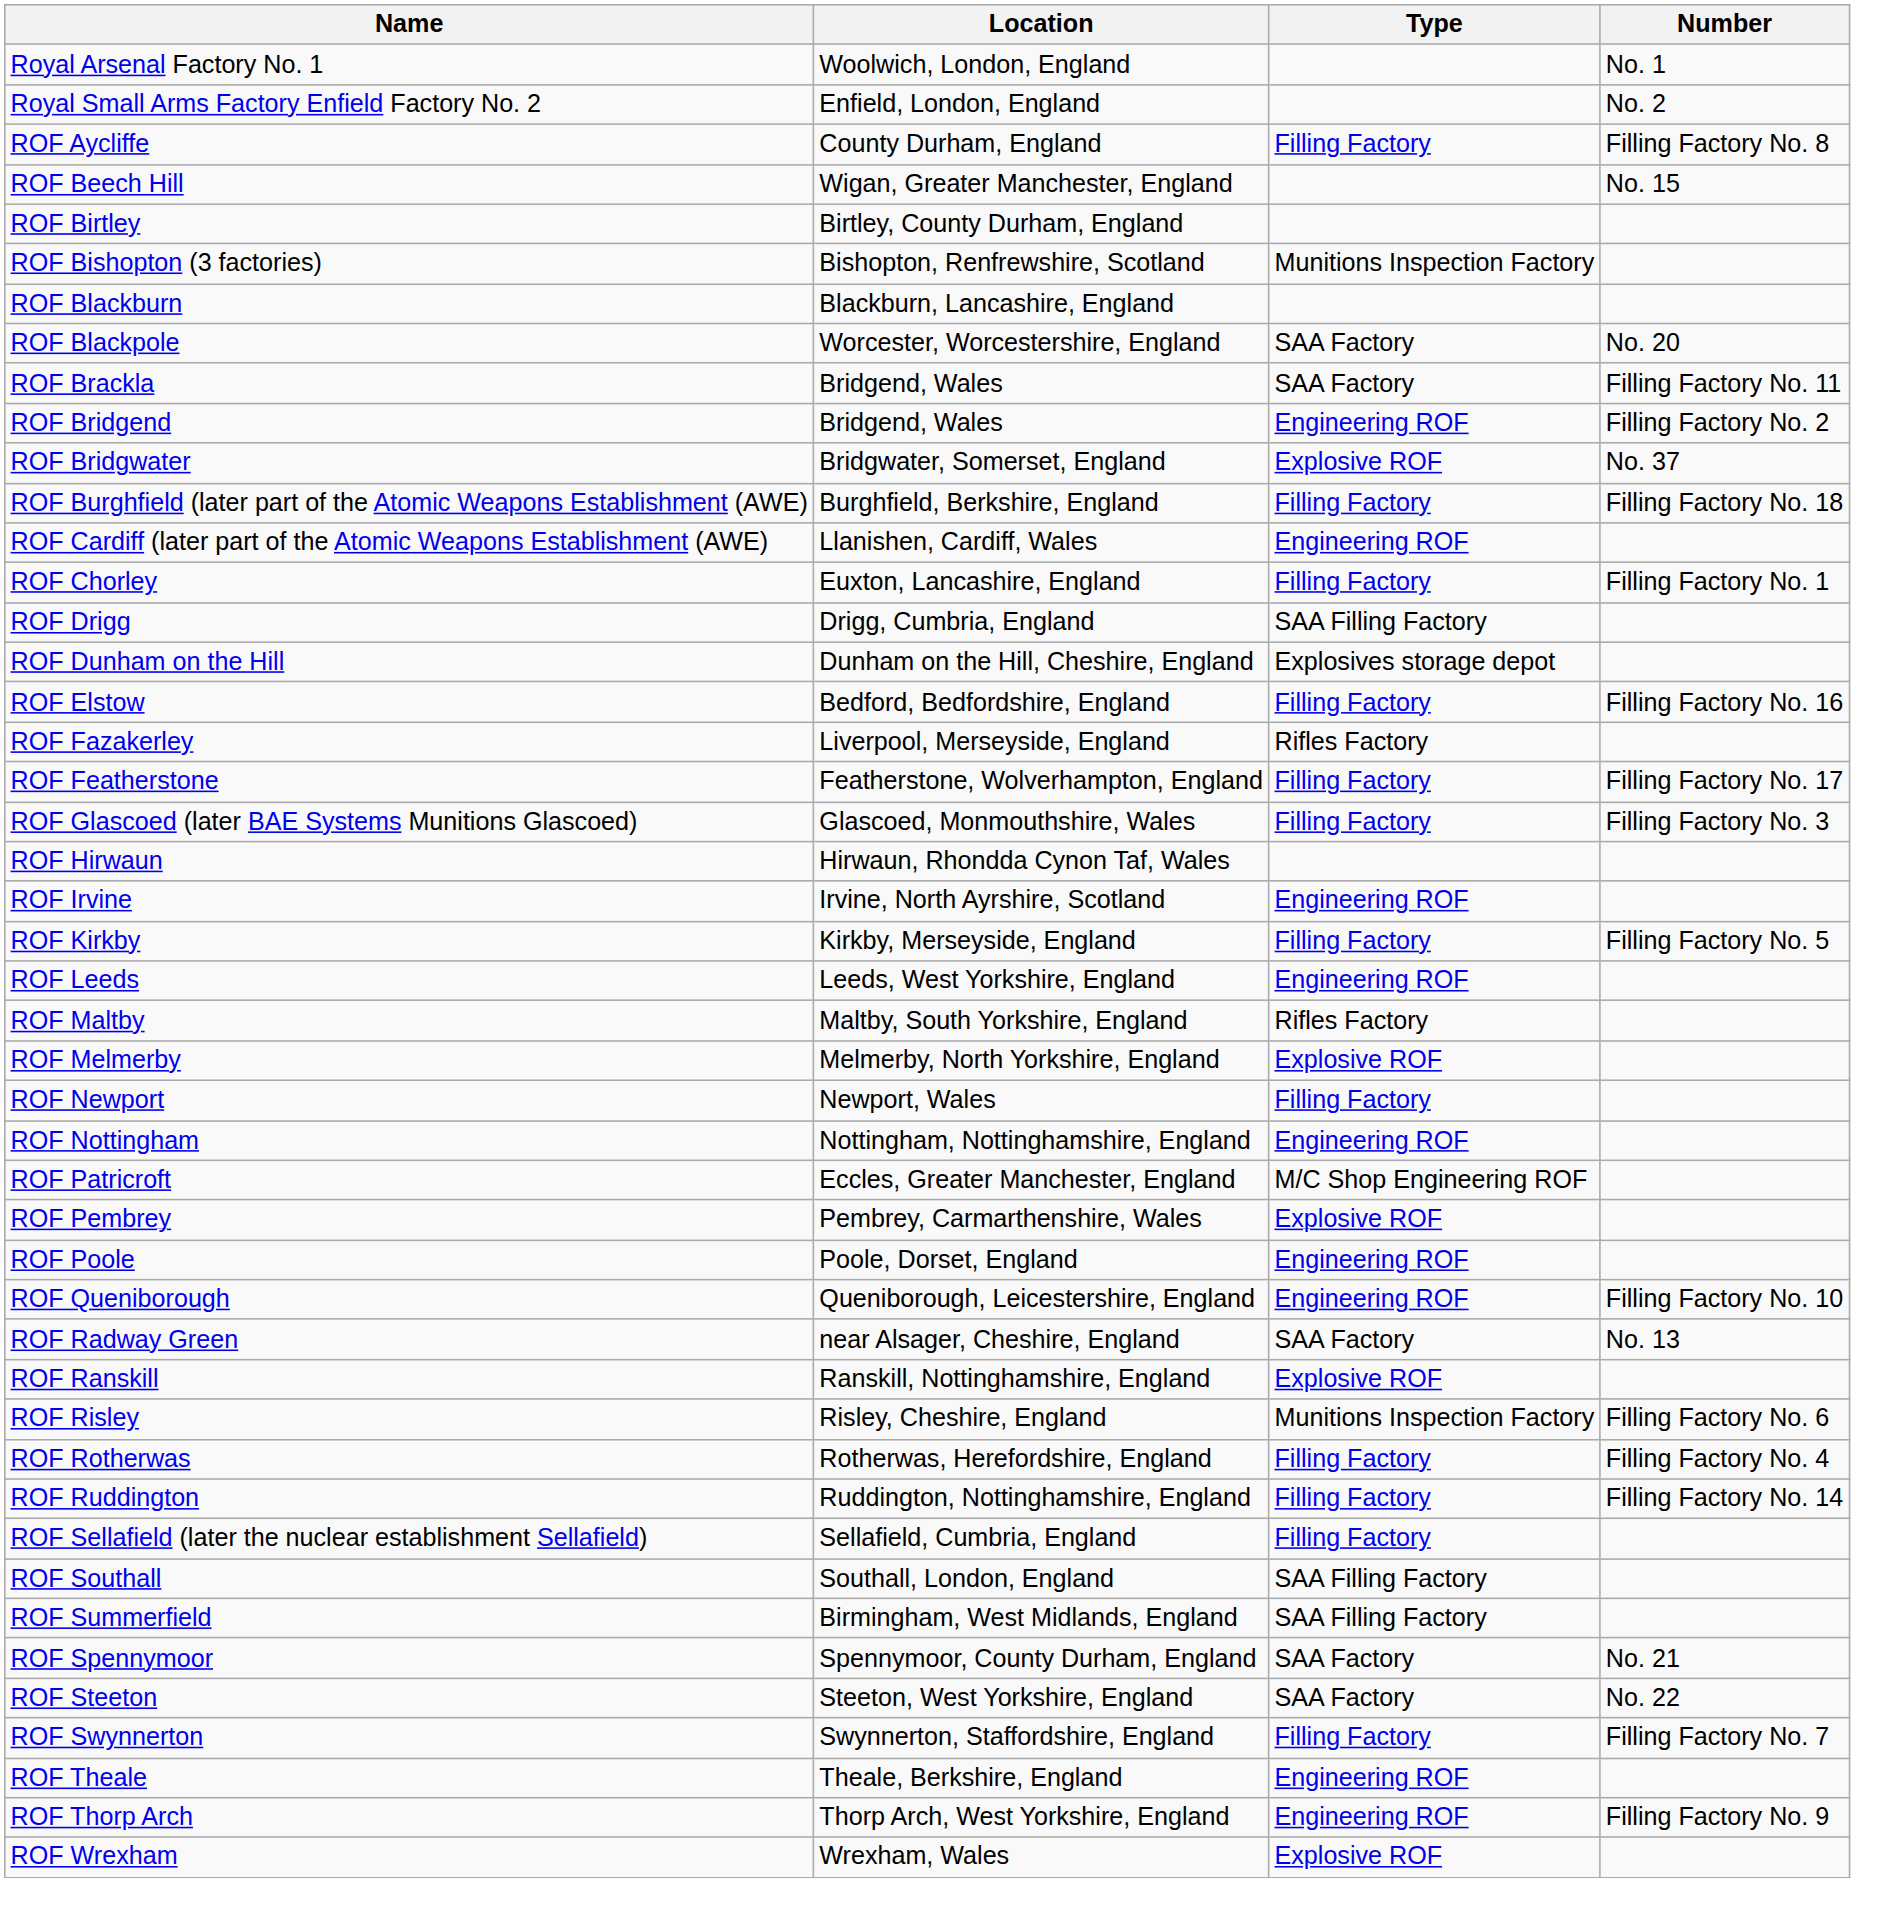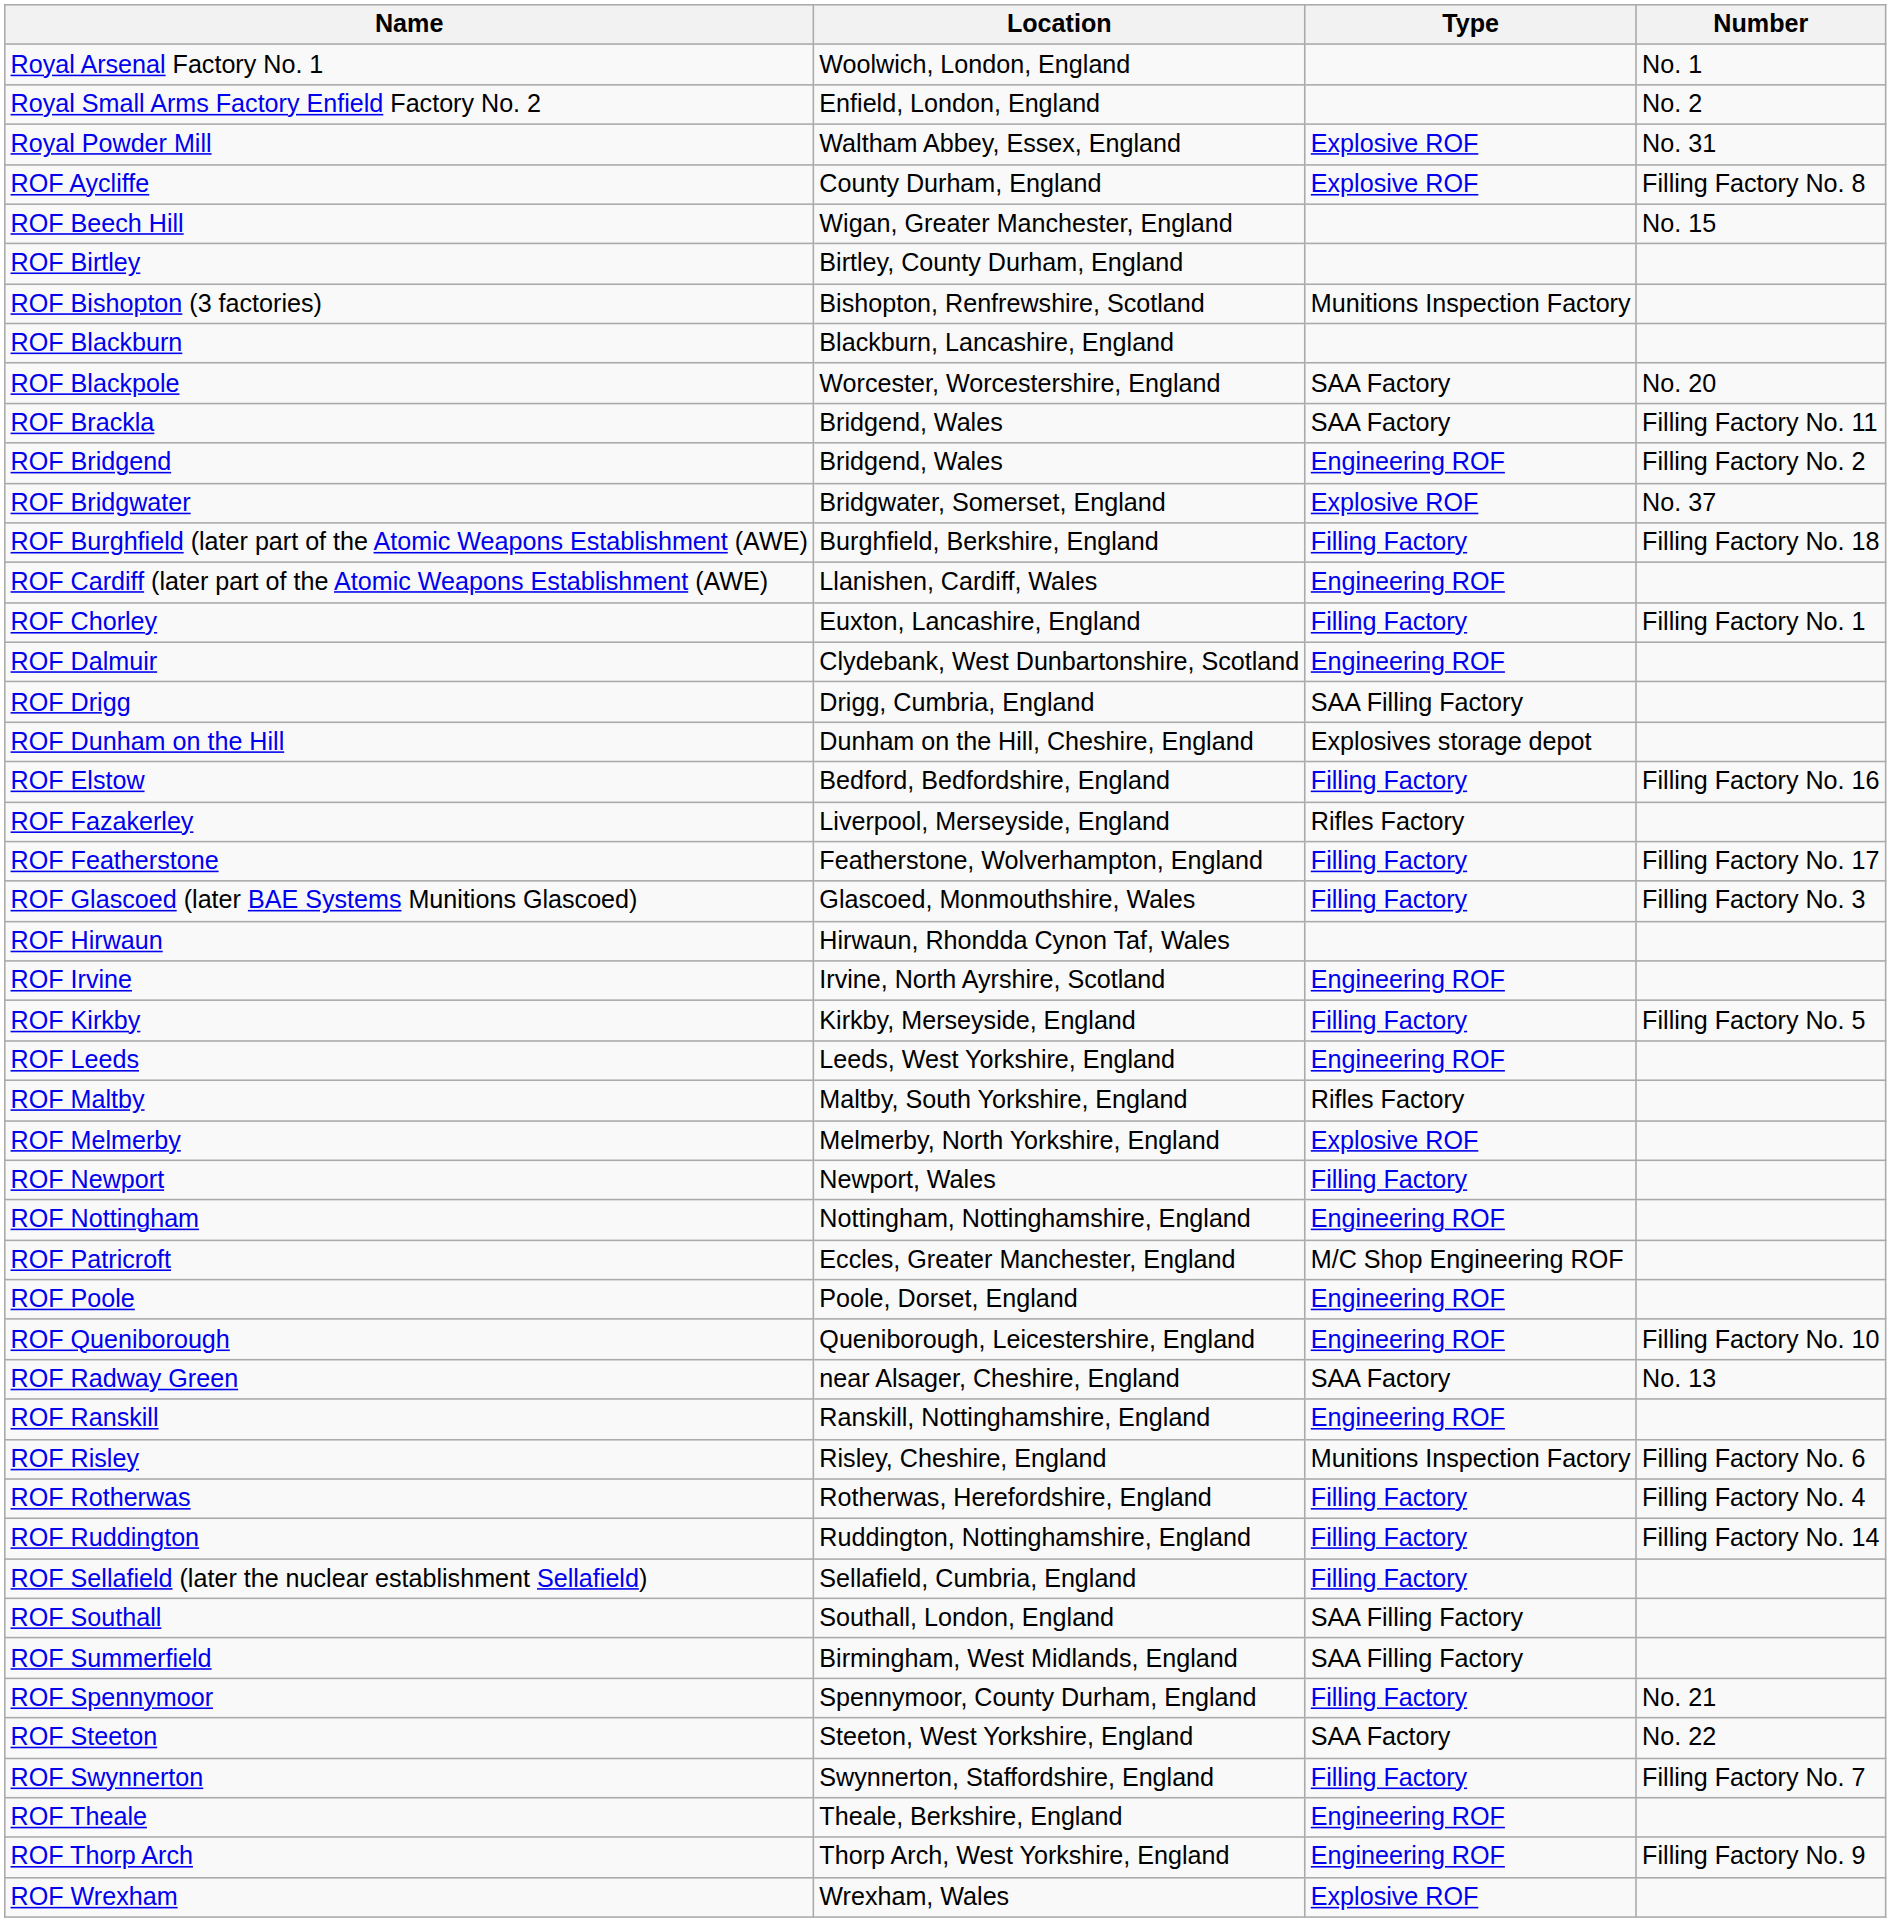+ row: Royal Powder Mill | Waltham Abbey, Essex, England | Explosive ROF | No. 31
ROF Aycliffe | Type: Filling Factory -> Explosive ROF
+ row: ROF Dalmuir | Clydebank, West Dunbartonshire, Scotland | Engineering ROF
- row: ROF Pembrey | Pembrey, Carmarthenshire, Wales | Explosive ROF
ROF Ranskill | Type: Explosive ROF -> Engineering ROF
ROF Spennymoor | Type: SAA Factory -> Filling Factory
